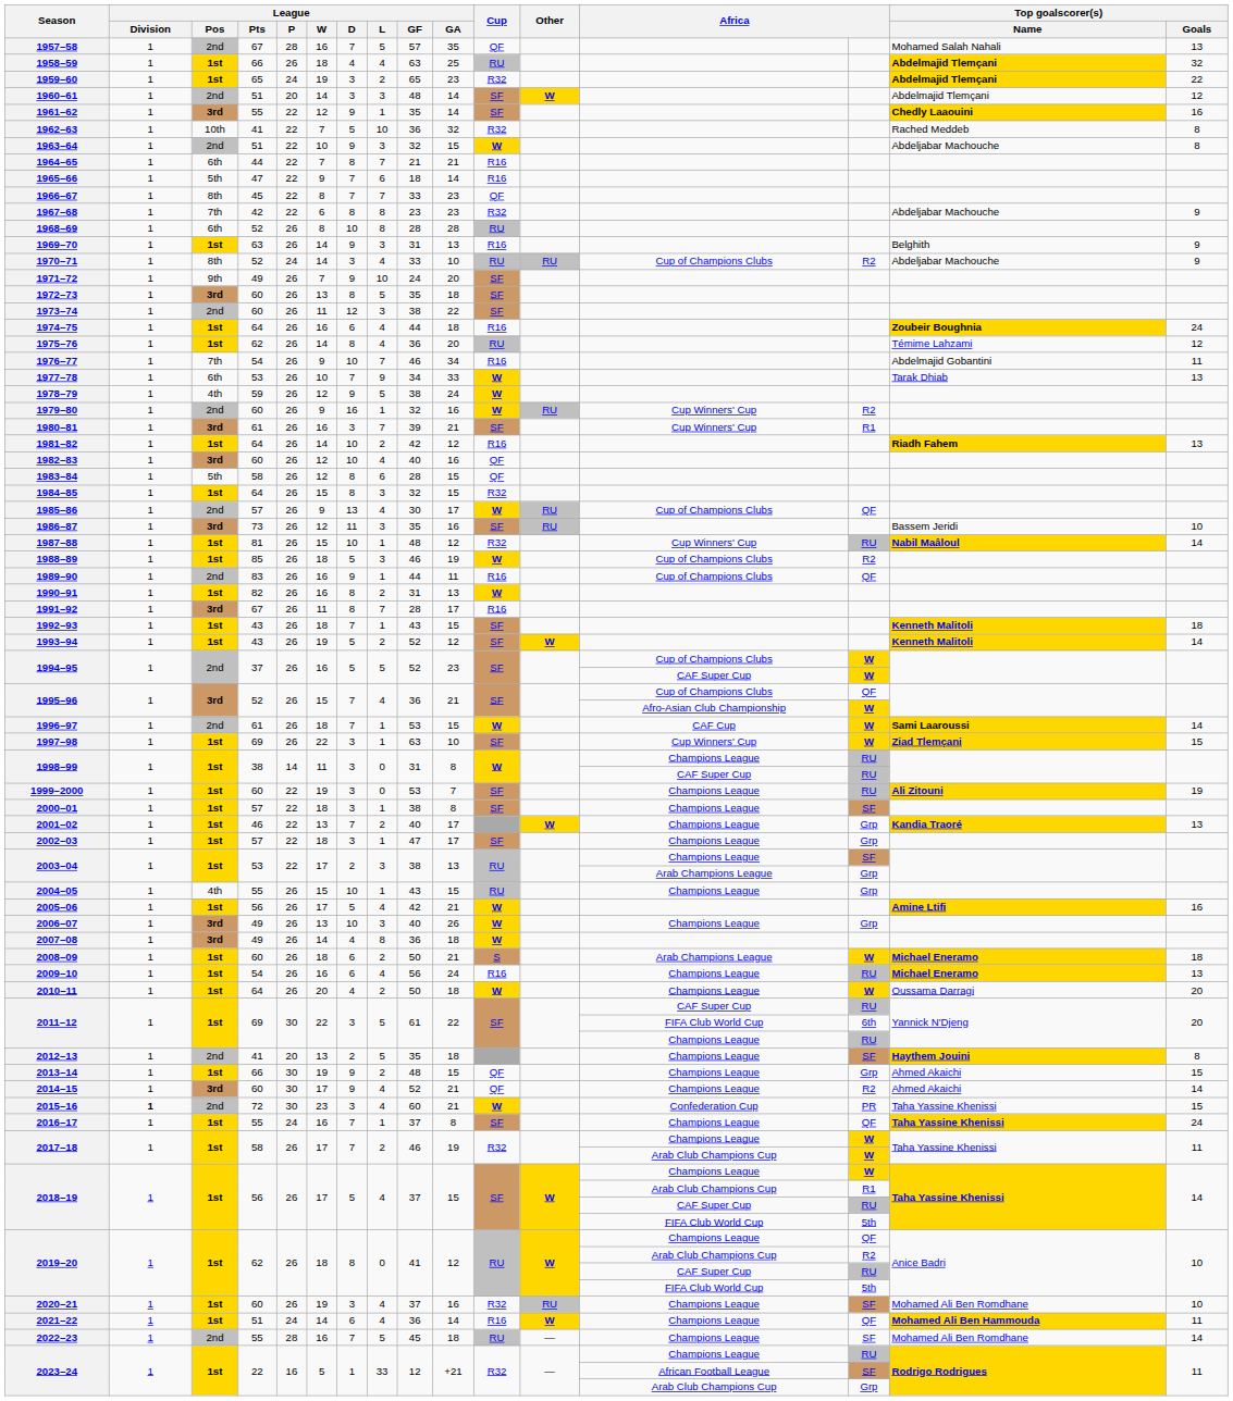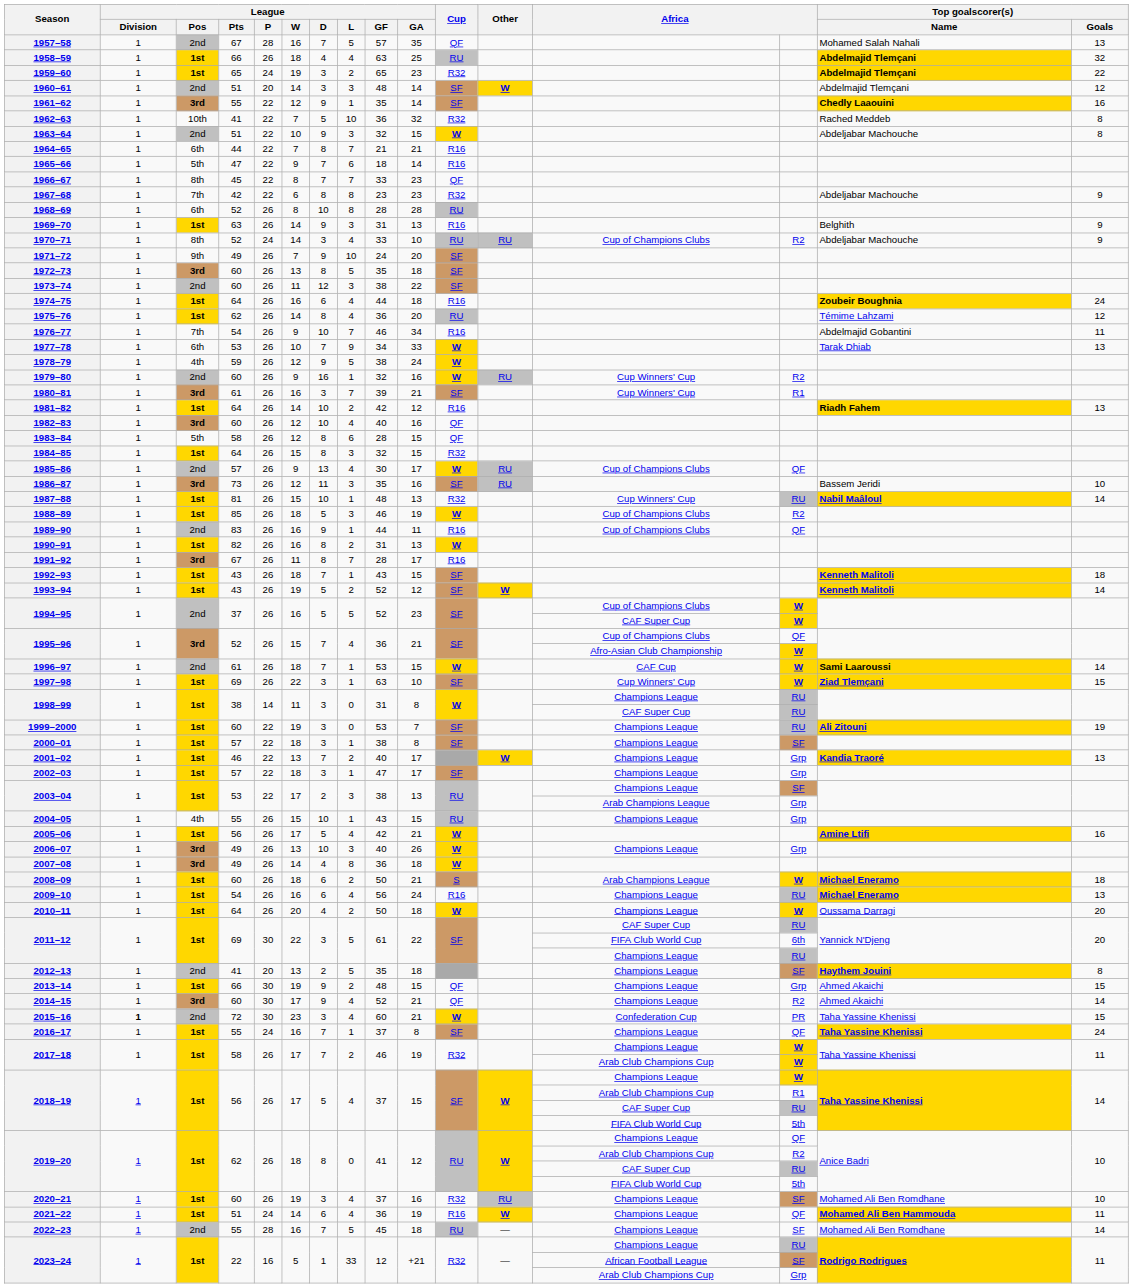1987–88 | League / GA: 12 -> 13
2021–22 | League / GA: 14 -> 19
